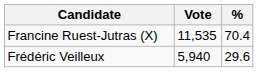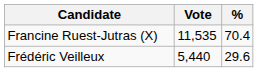Frédéric Veilleux | Vote: 5,940 -> 5,440
